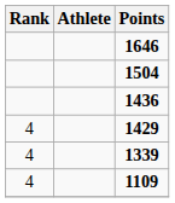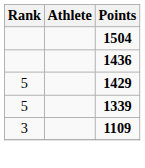- row: 1646
1429 | Rank: 4 -> 5
1339 | Rank: 4 -> 5
1109 | Rank: 4 -> 3
